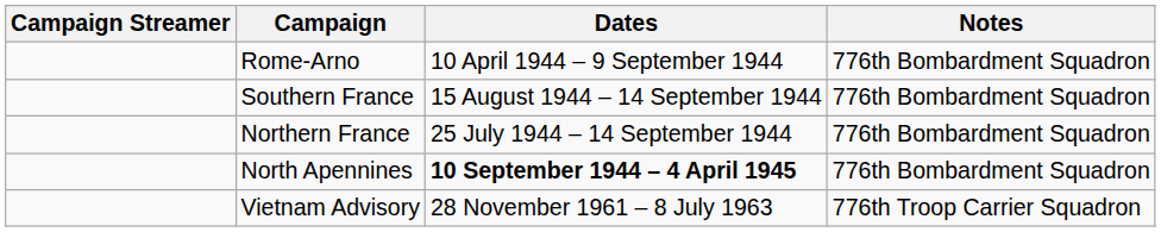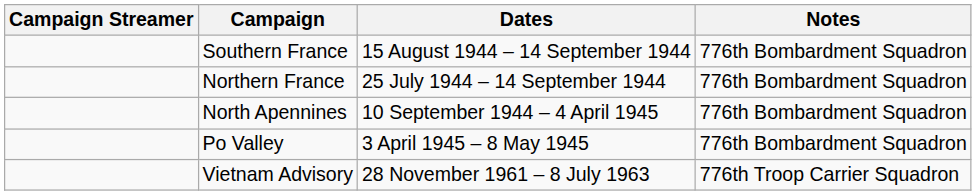- row: Rome-Arno | 10 April 1944 – 9 September 1944 | 776th Bombardment Squadron
North Apennines | Dates: bold -> normal
+ row: Po Valley | 3 April 1945 – 8 May 1945 | 776th Bombardment Squadron
